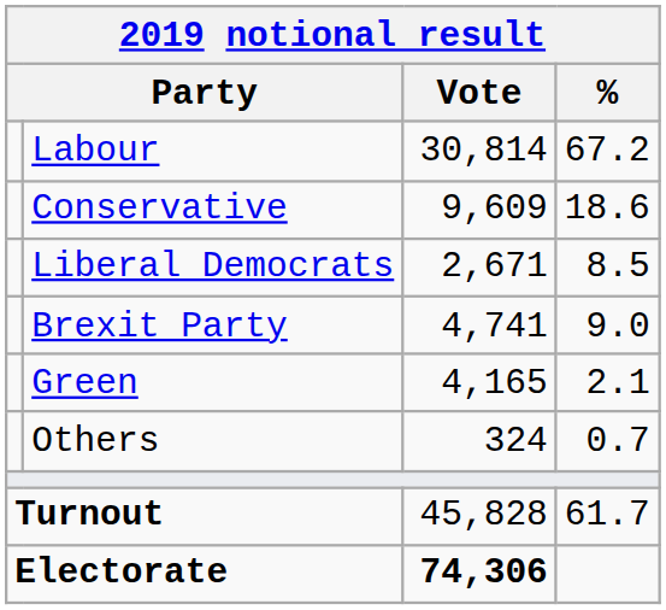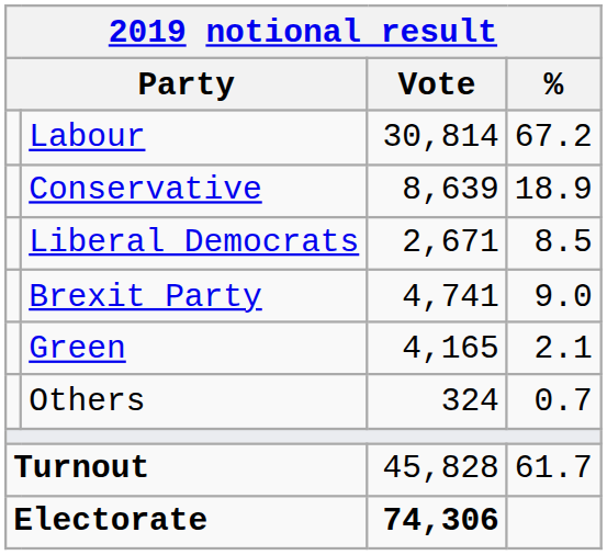Conservative | Vote: 9,609 -> 8,639
Conservative | %: 18.6 -> 18.9
